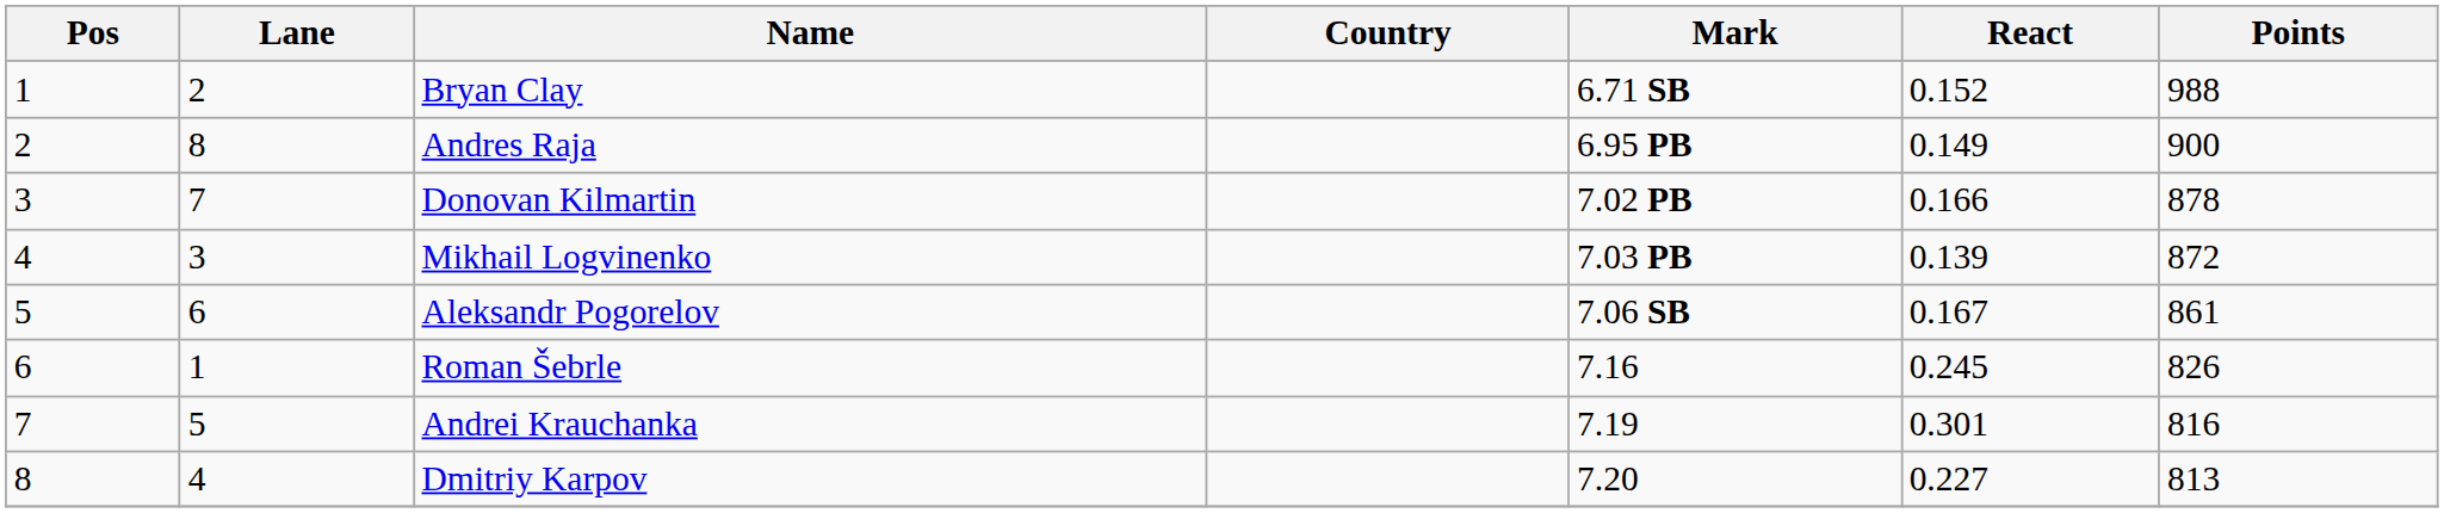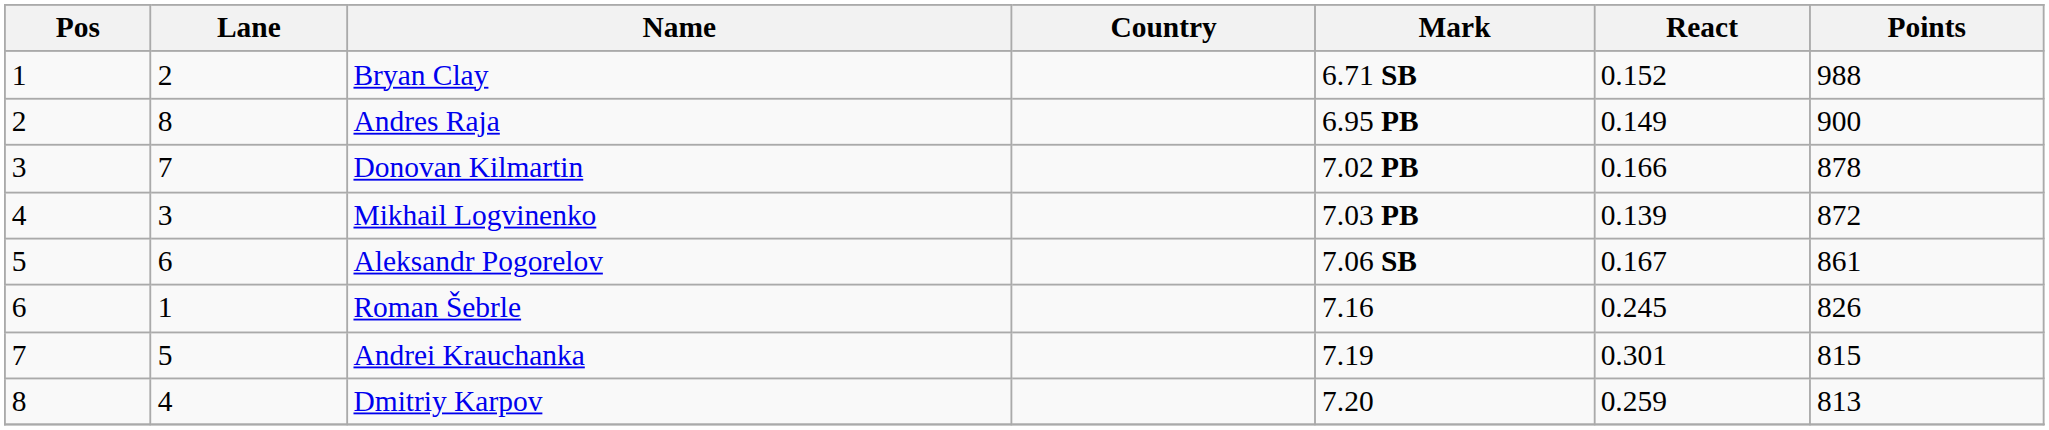Andrei Krauchanka | Points: 816 -> 815
Dmitriy Karpov | React: 0.227 -> 0.259
